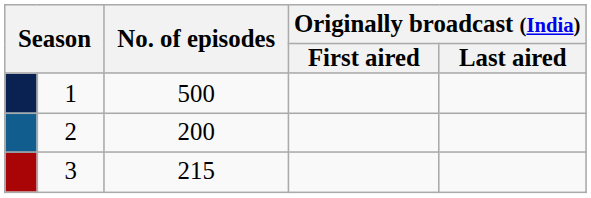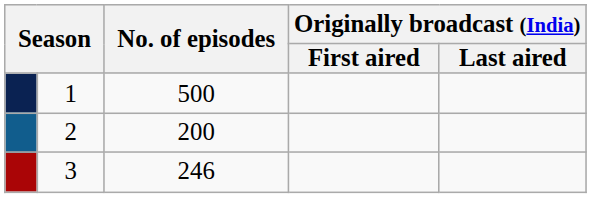3 | No. of episodes: 215 -> 246
